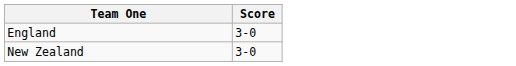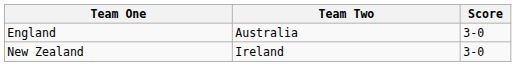+ column: Team Two | Australia | Ireland
